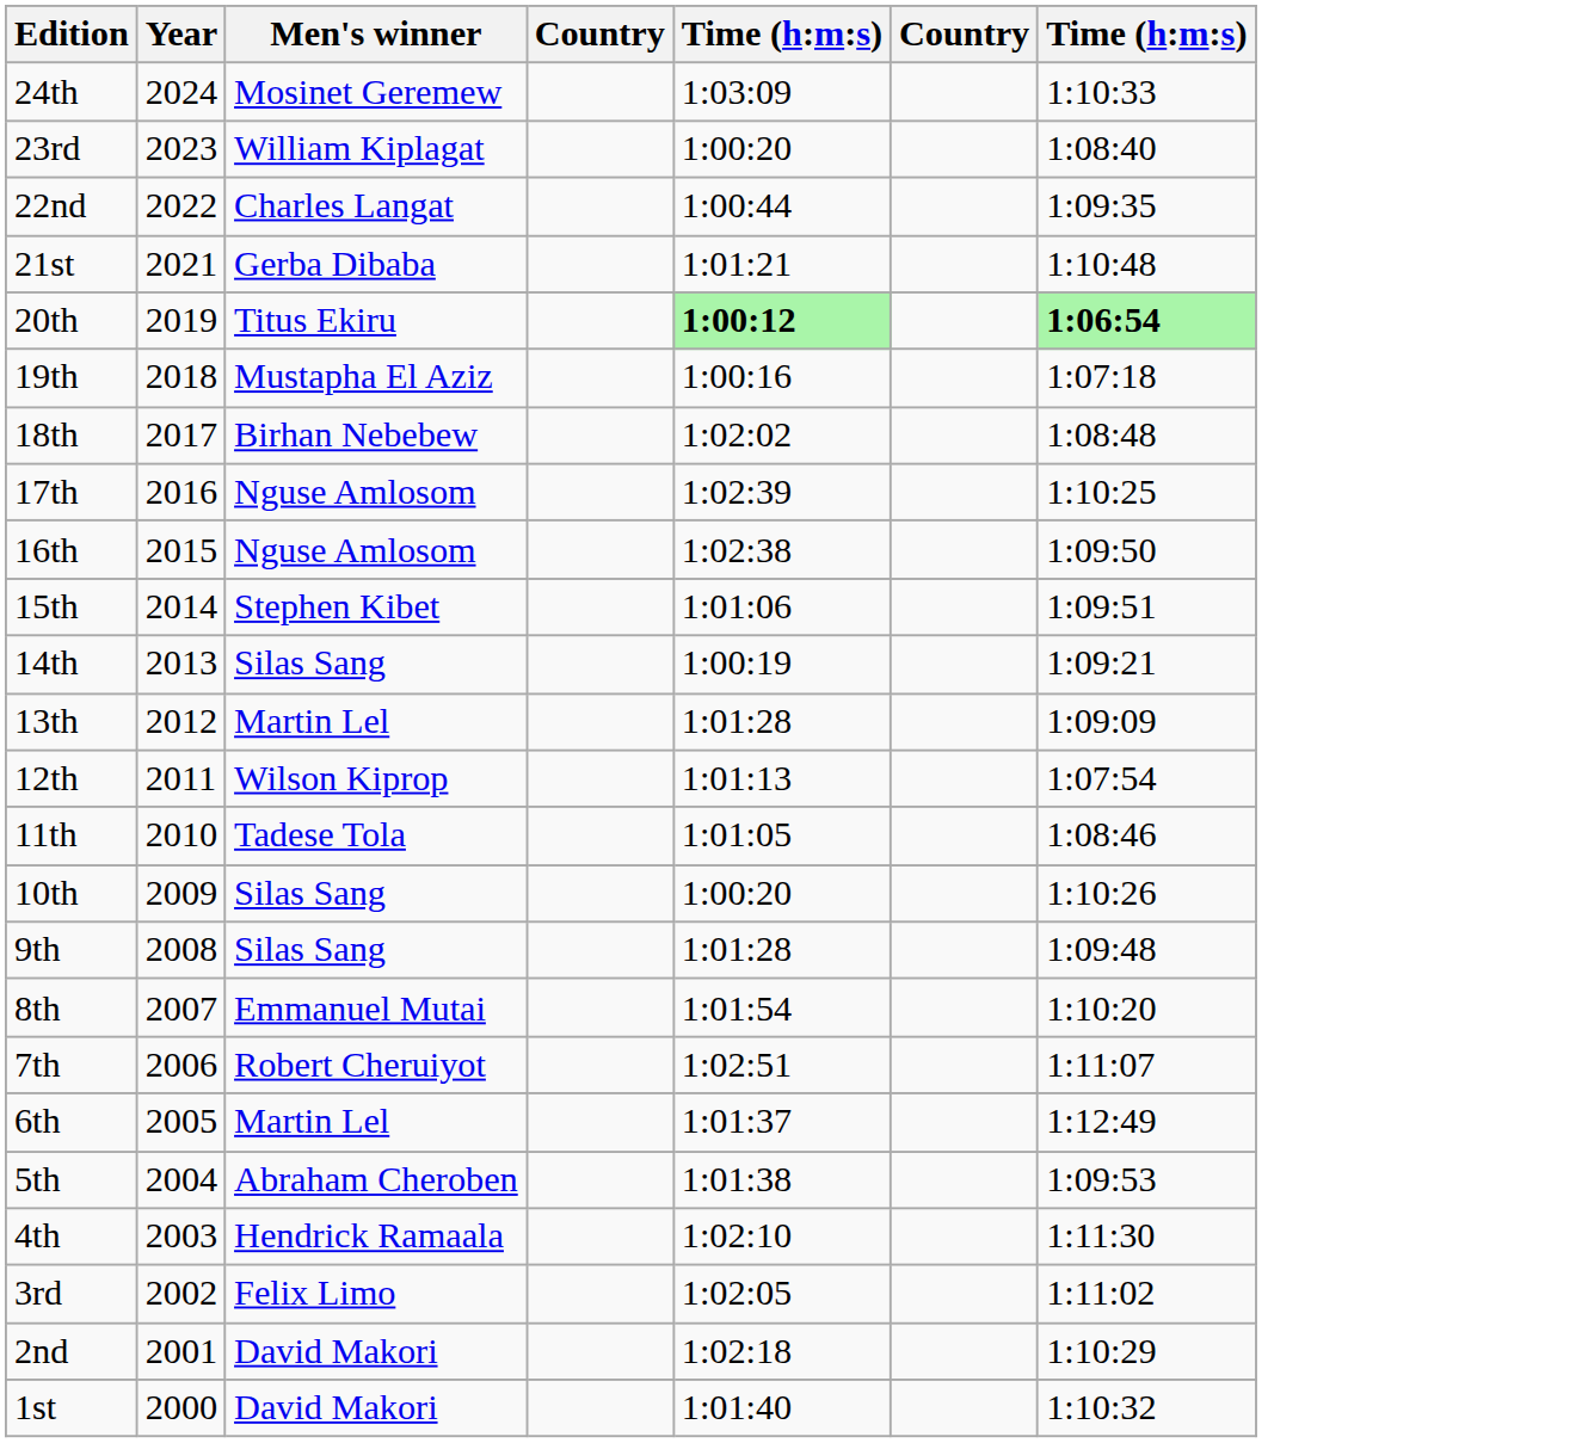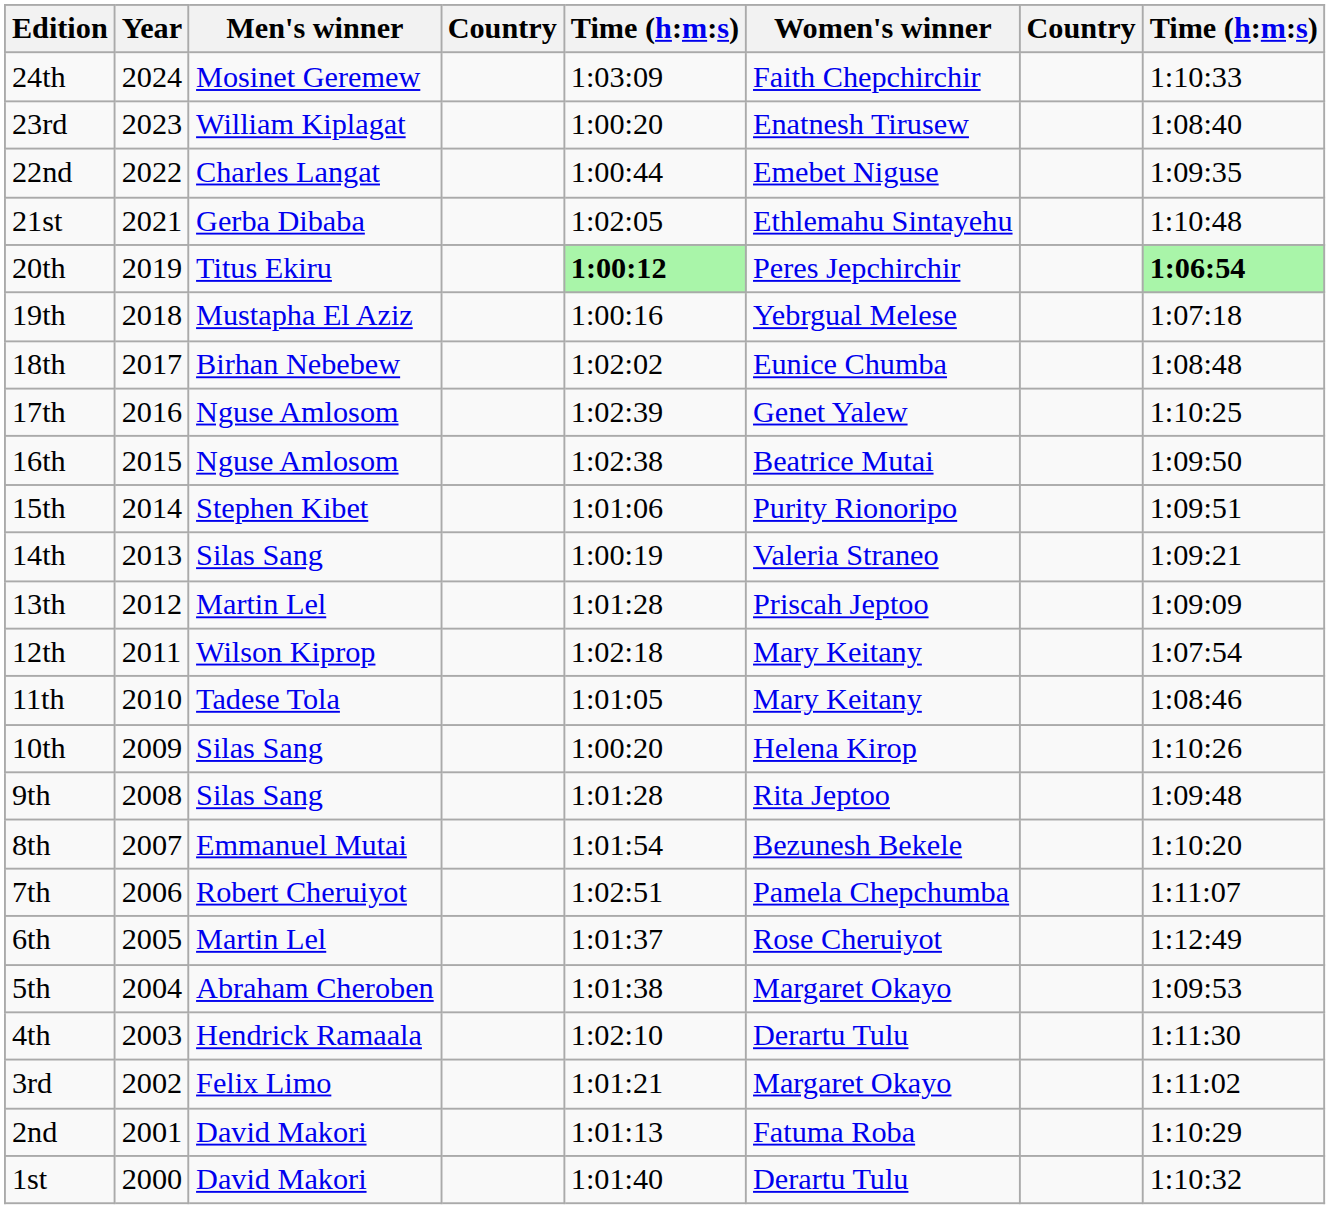+ column: Women's winner | Faith Chepchirchir | Enatnesh Tirusew | Emebet Niguse | Ethlemahu Sintayehu | Peres Jepchirchir | Yebrgual Melese | Eunice Chumba | Genet Yalew | Beatrice Mutai | Purity Rionoripo | Valeria Straneo | Priscah Jeptoo | Mary Keitany | Mary Keitany | Helena Kirop | Rita Jeptoo | Bezunesh Bekele | Pamela Chepchumba | Rose Cheruiyot | Margaret Okayo | Derartu Tulu | Margaret Okayo | Fatuma Roba | Derartu Tulu
21st | column 5: 1:01:21 -> 1:02:05
12th | column 5: 1:01:13 -> 1:02:18
3rd | column 5: 1:02:05 -> 1:01:21
2nd | column 5: 1:02:18 -> 1:01:13
